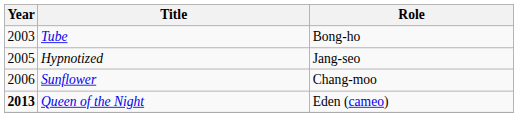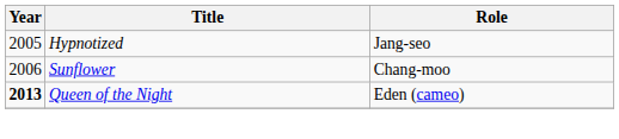- row: 2003 | Tube | Bong-ho
